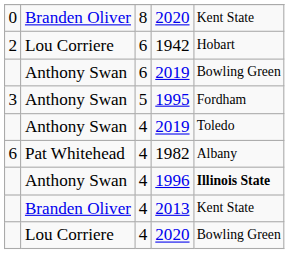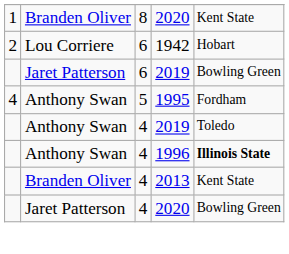8 / 2020 | column 1: 0 -> 1
6 / 2019 | column 2: Anthony Swan -> Jaret Patterson
1995 | column 1: 3 -> 4
- row: 6 | Pat Whitehead | 4 | 1982 | Albany
4 / 2020 | column 2: Lou Corriere -> Jaret Patterson
